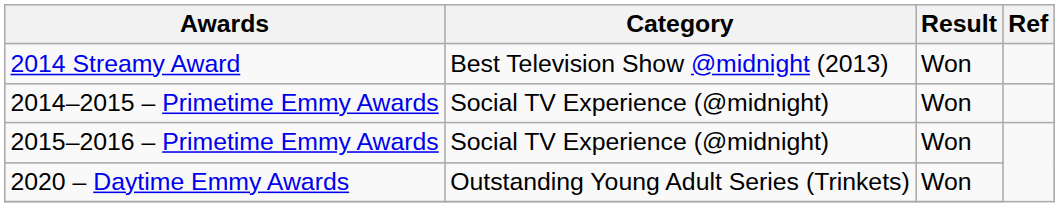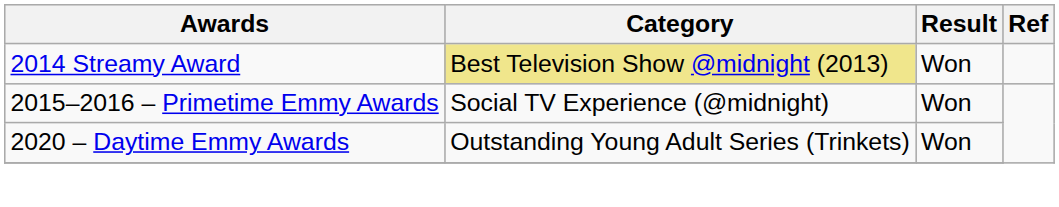2014 Streamy Award | Category: no background -> khaki background
- row: 2014–2015 – Primetime Emmy Awards | Social TV Experience (@midnight) | Won
